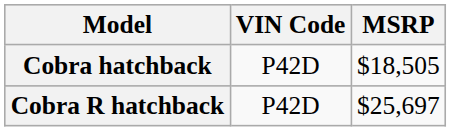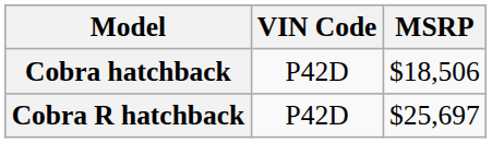Cobra hatchback | MSRP: $18,505 -> $18,506
